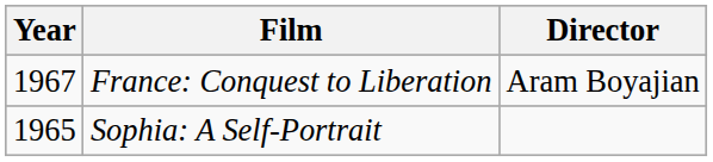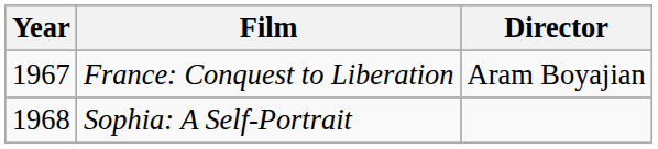Sophia: A Self-Portrait | Year: 1965 -> 1968
